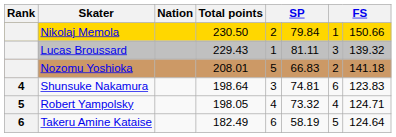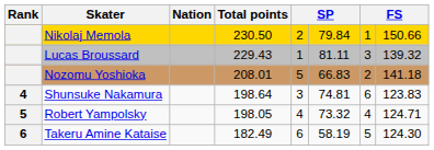Takeru Amine Kataise | column 8: 124.64 -> 124.30
